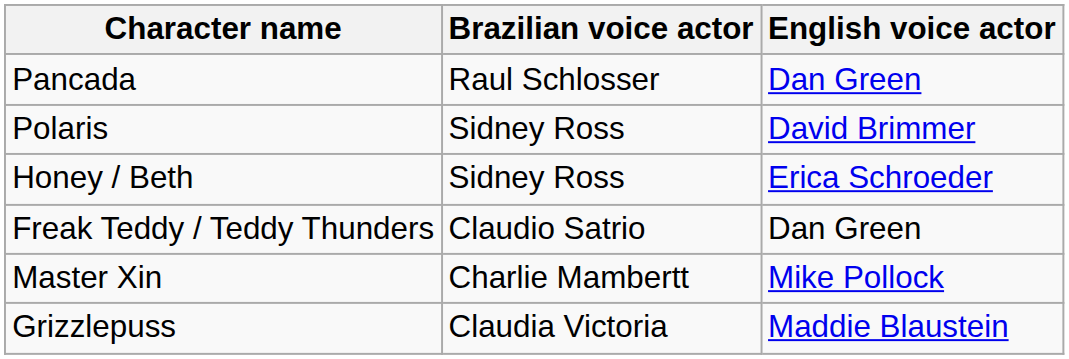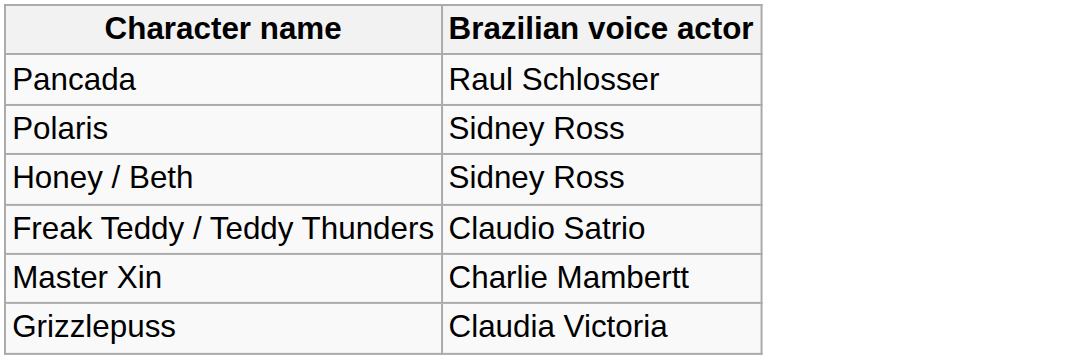- column: English voice actor | Dan Green | David Brimmer | Erica Schroeder | Dan Green | Mike Pollock | Maddie Blaustein
